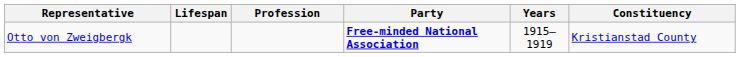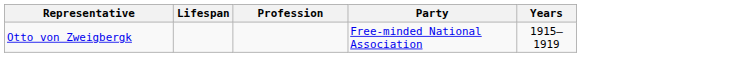- column: Constituency | Kristianstad County
Otto von Zweigbergk | Party: bold -> normal
